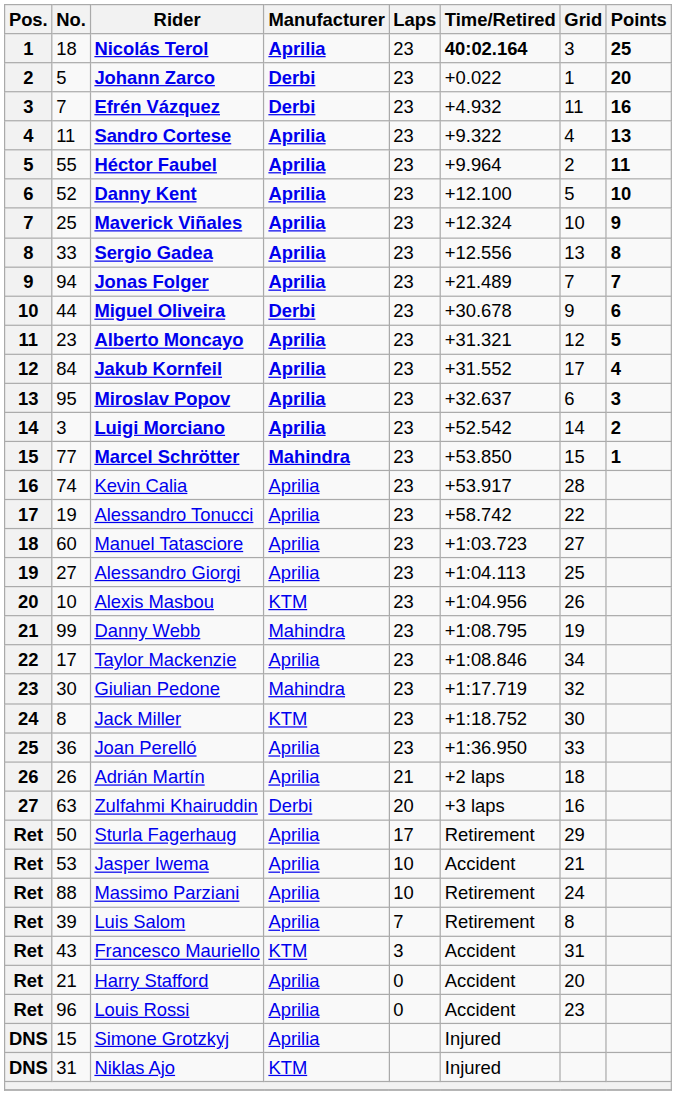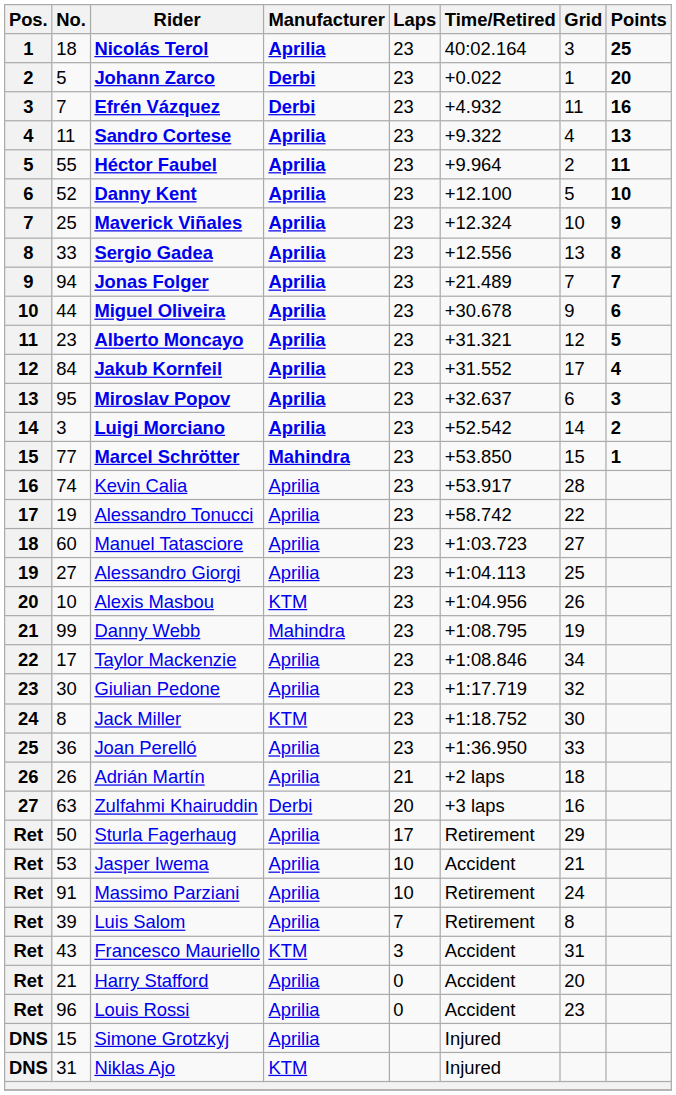Nicolás Terol | Time/Retired: bold -> normal
Miguel Oliveira | Manufacturer: Derbi -> Aprilia
Giulian Pedone | Manufacturer: Mahindra -> Aprilia
Massimo Parziani | No.: 88 -> 91
